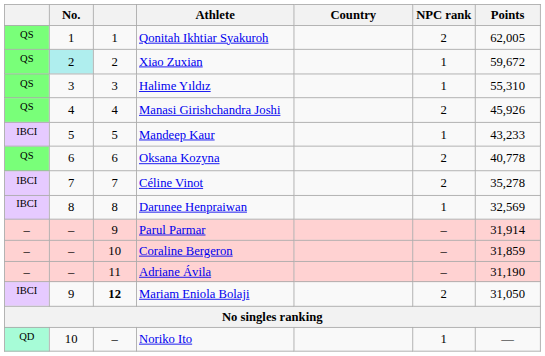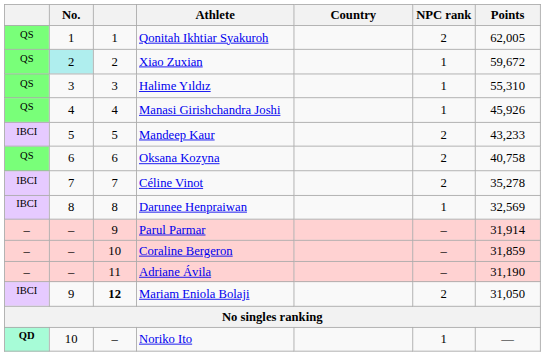Manasi Girishchandra Joshi | NPC rank: 2 -> 1
Mandeep Kaur | NPC rank: 1 -> 2
Oksana Kozyna | Points: 40,778 -> 40,758
Noriko Ito | column 1: normal -> bold
